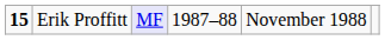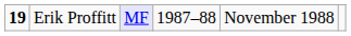Erik Proffitt | column 1: 15 -> 19
